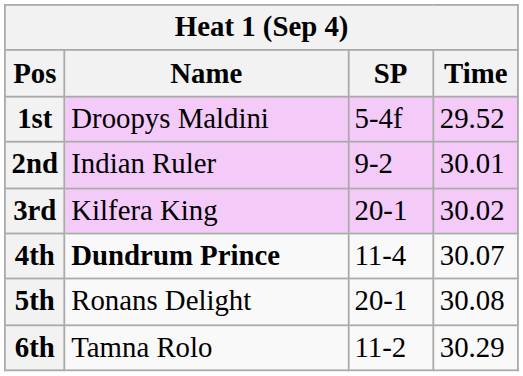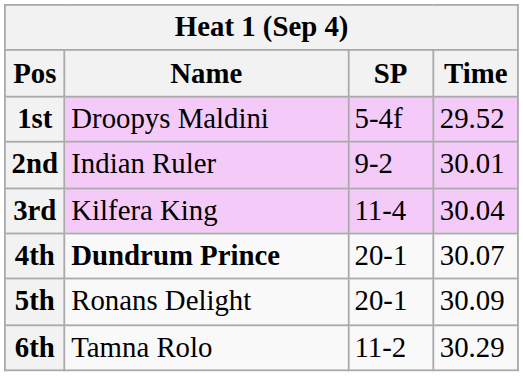3rd | SP: 20-1 -> 11-4
3rd | Time: 30.02 -> 30.04
4th | SP: 11-4 -> 20-1
5th | Time: 30.08 -> 30.09
